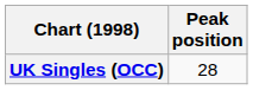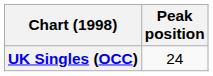UK Singles (OCC) | Peak position: 28 -> 24
